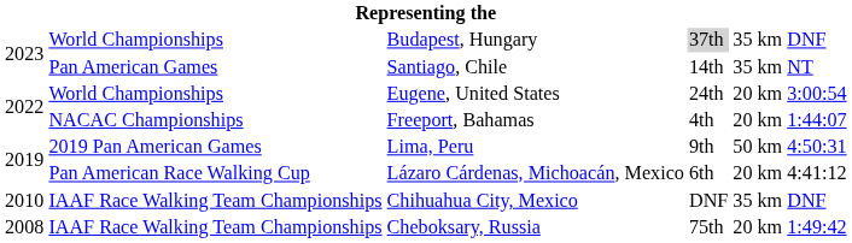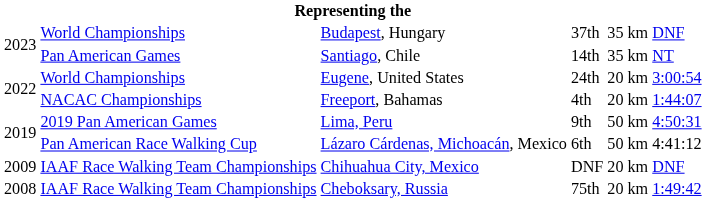Budapest, Hungary | column 4: lightgrey background -> no background
Lázaro Cárdenas, Michoacán, Mexico | column 5: 20 km -> 50 km
Chihuahua City, Mexico | column 1: 2010 -> 2009
Chihuahua City, Mexico | column 5: 35 km -> 20 km
